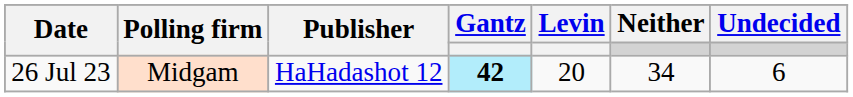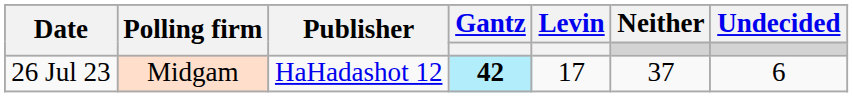26 Jul 23 | Levin: 20 -> 17
26 Jul 23 | Neither: 34 -> 37
